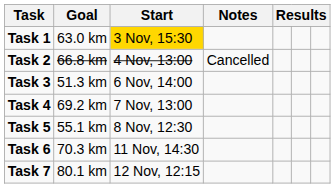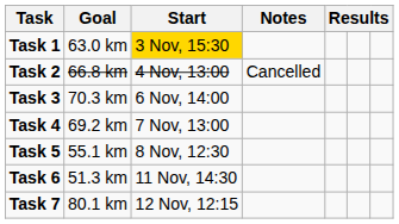Task 3 | Goal: 51.3 km -> 70.3 km
Task 6 | Goal: 70.3 km -> 51.3 km
